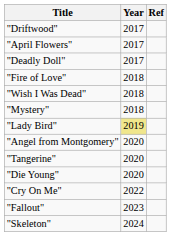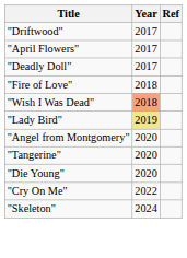"Wish I Was Dead" | Year: no background -> lightsalmon background
- row: "Mystery" | 2018
- row: "Fallout" | 2023
